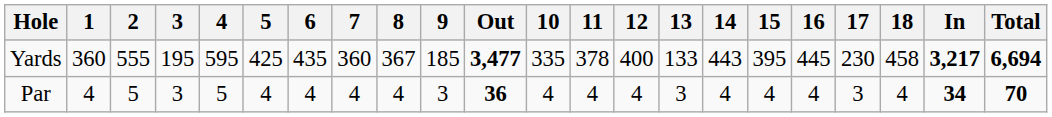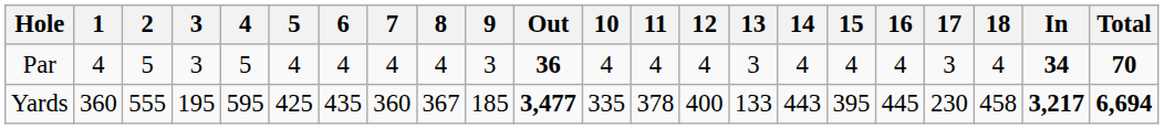rows swapped: Yards <-> Par
